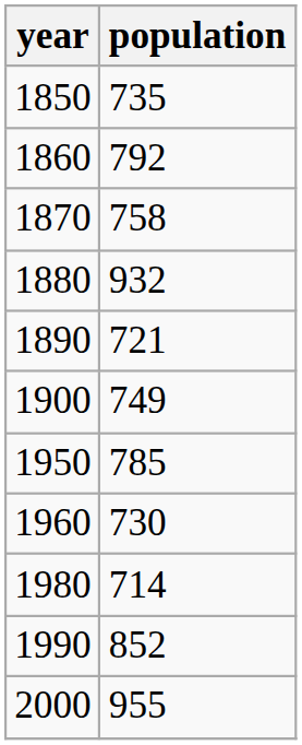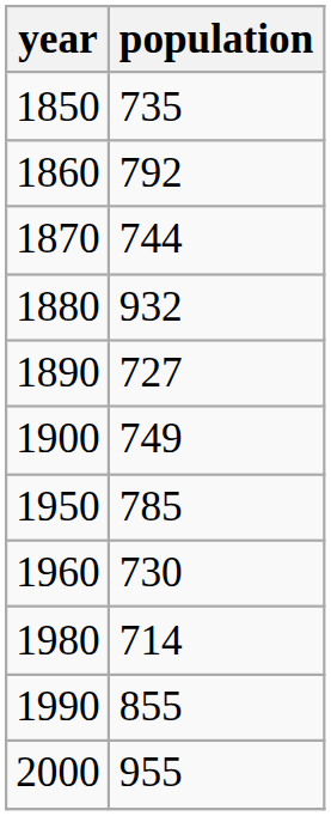1870 | population: 758 -> 744
1890 | population: 721 -> 727
1990 | population: 852 -> 855
